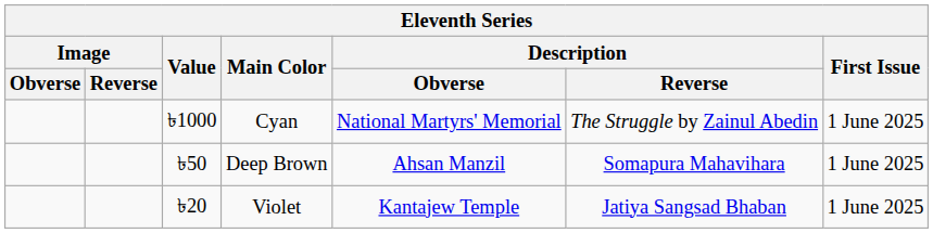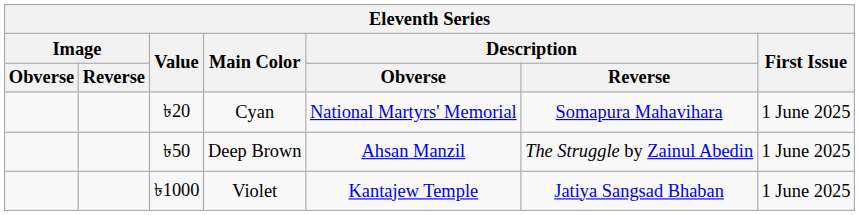Cyan | Value: ৳1000 -> ৳20
Cyan | Description / Reverse: The Struggle by Zainul Abedin -> Somapura Mahavihara
Deep Brown | Description / Reverse: Somapura Mahavihara -> The Struggle by Zainul Abedin
Violet | Value: ৳20 -> ৳1000
